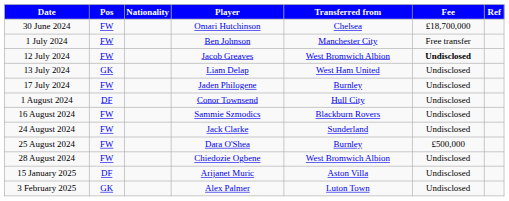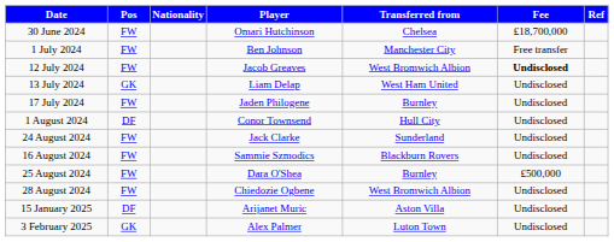rows swapped: 16 August 2024 <-> 24 August 2024
